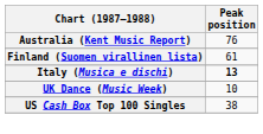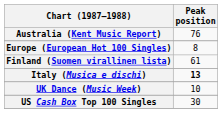+ row: Europe (European Hot 100 Singles) | 8
US Cash Box Top 100 Singles | Peak position: 38 -> 30
